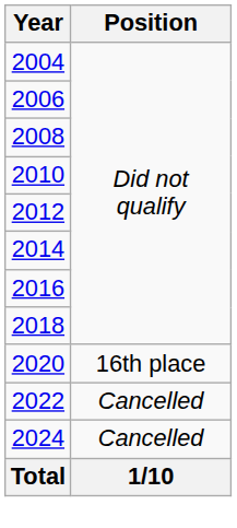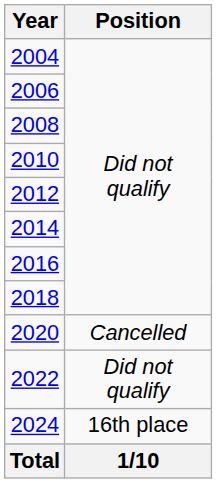2020 | Position: 16th place -> Cancelled
2022 | Position: Cancelled -> Did not qualify
2024 | Position: Cancelled -> 16th place
